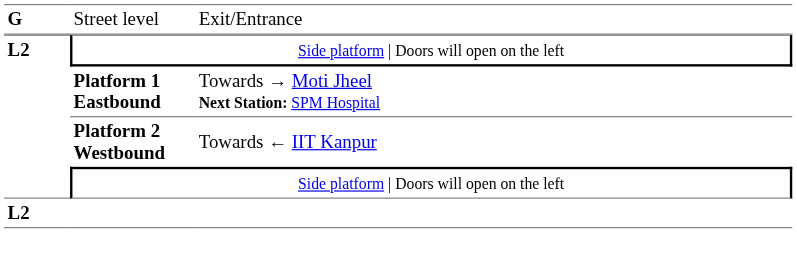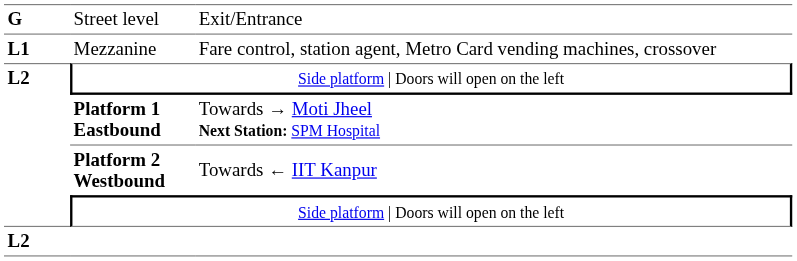+ row: L1 | Mezzanine | Fare control, station agent, Metro Card vending machines, crossover
